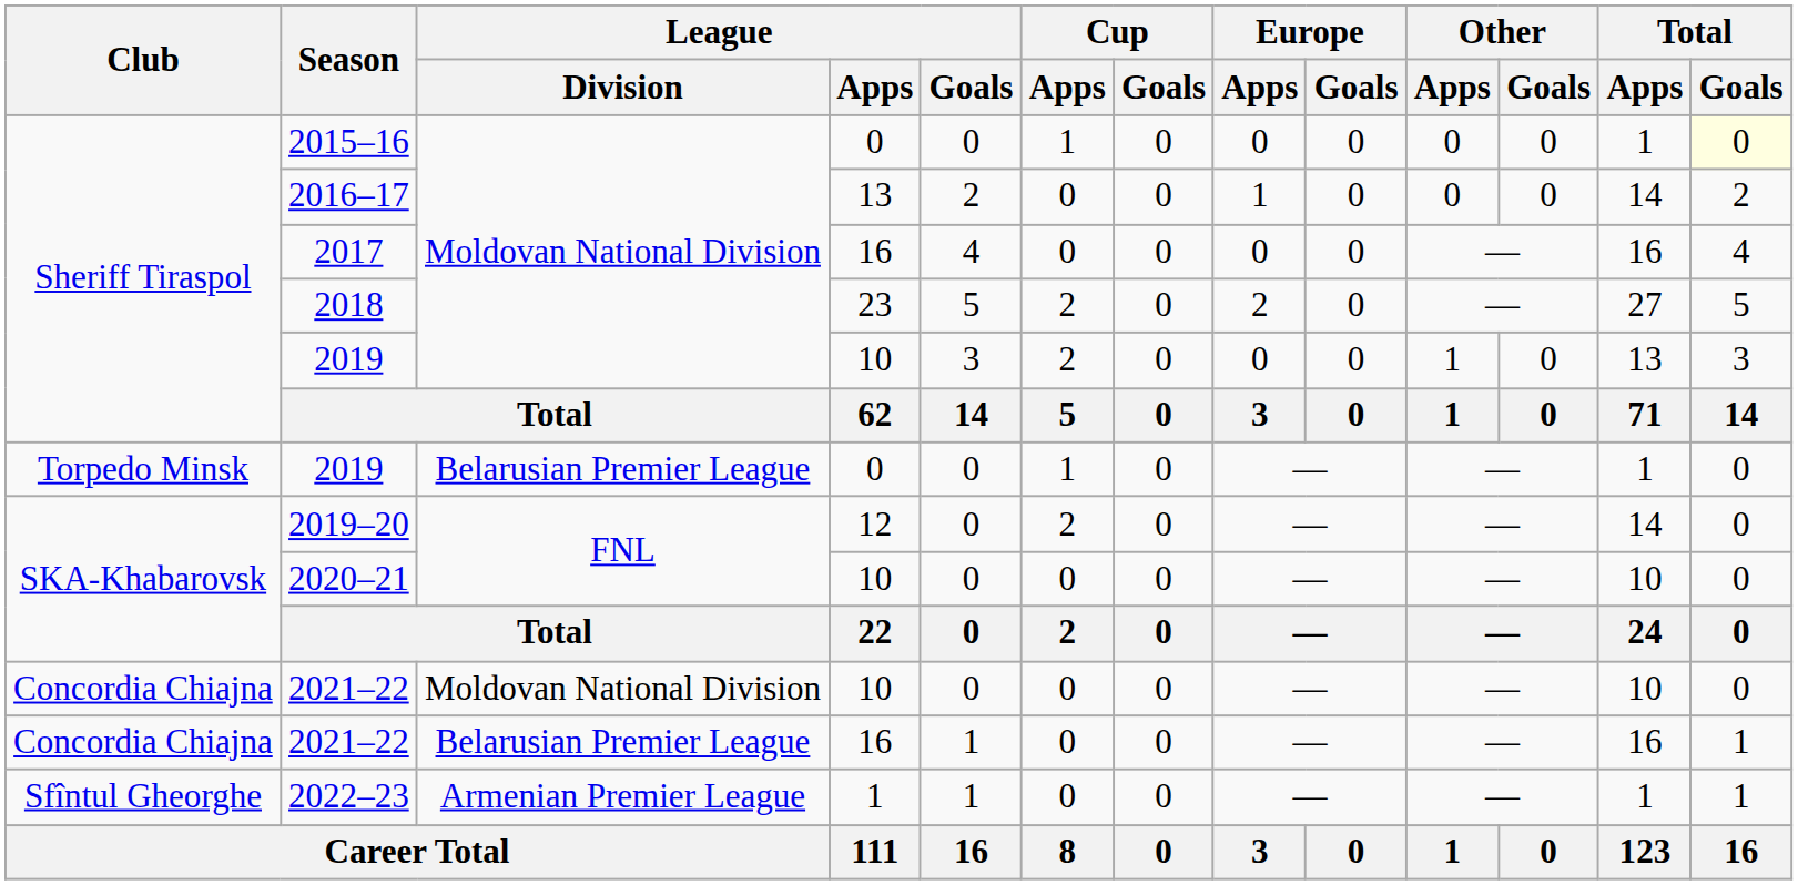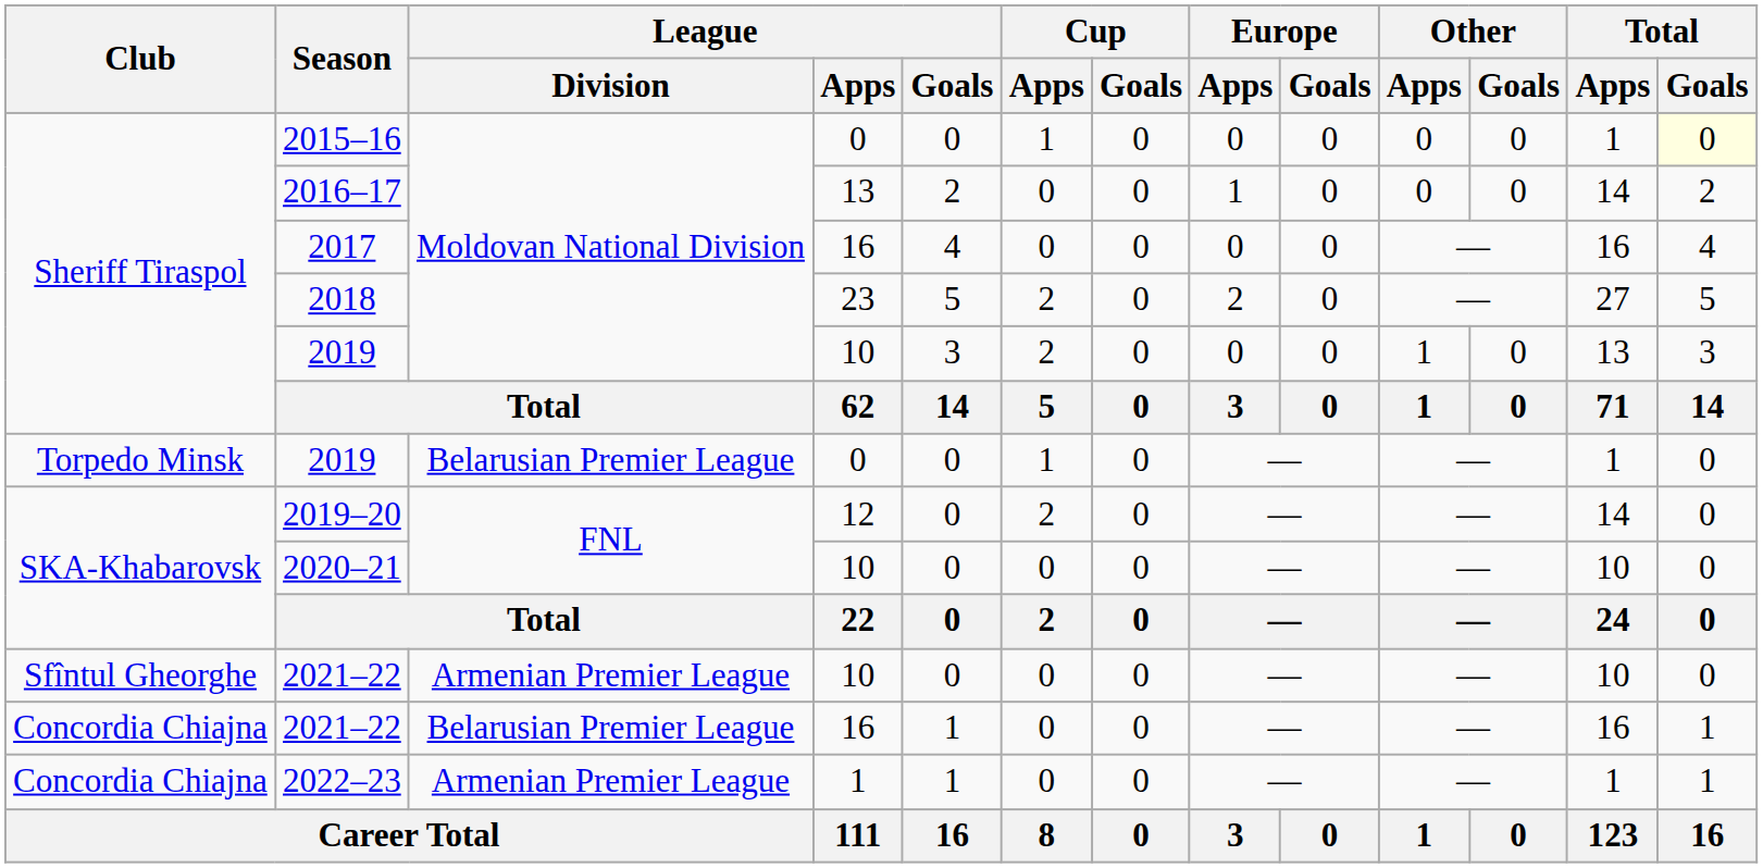2021–22 / 10 | Club: Concordia Chiajna -> Sfîntul Gheorghe
2021–22 / 10 | League / Division: Moldovan National Division -> Armenian Premier League
2022–23 | Club: Sfîntul Gheorghe -> Concordia Chiajna
